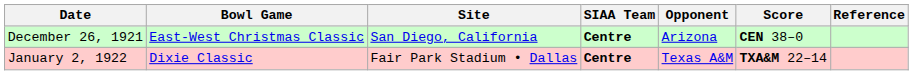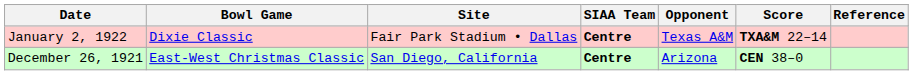rows swapped: December 26, 1921 <-> January 2, 1922
